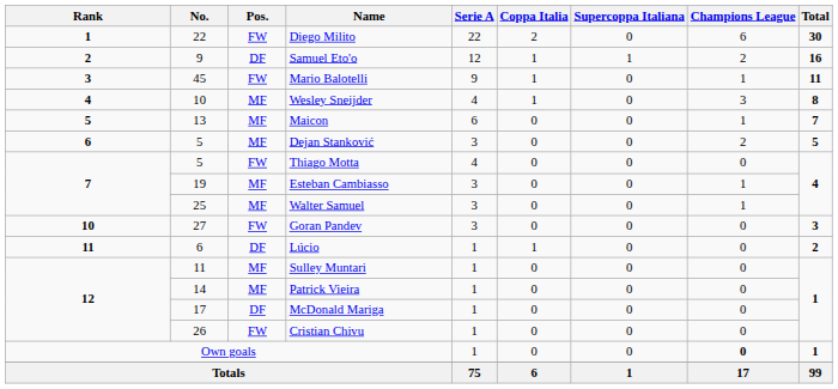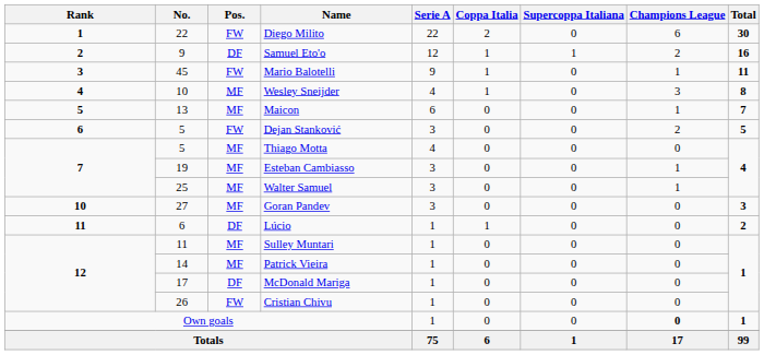Dejan Stanković | Pos.: MF -> FW
Thiago Motta | Pos.: FW -> MF
Goran Pandev | Pos.: FW -> MF
